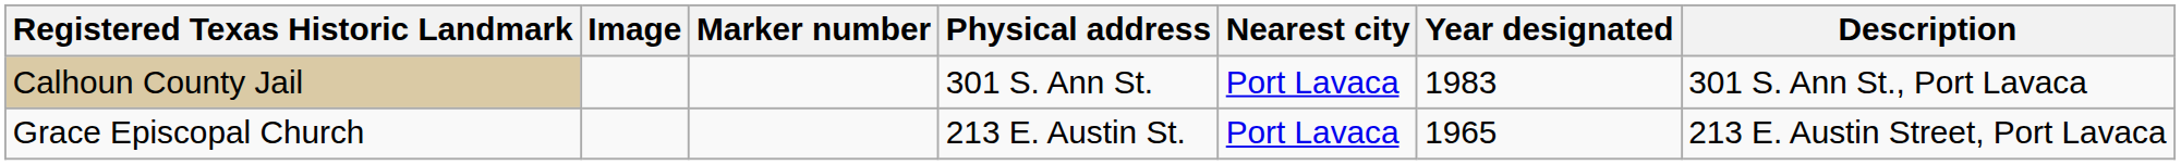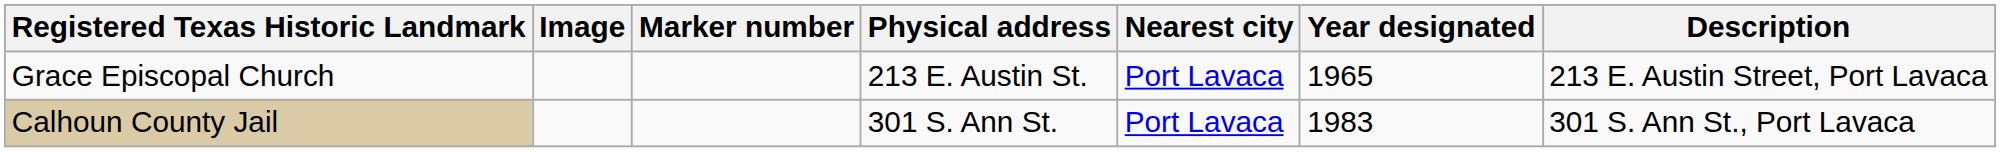rows swapped: Calhoun County Jail <-> Grace Episcopal Church
